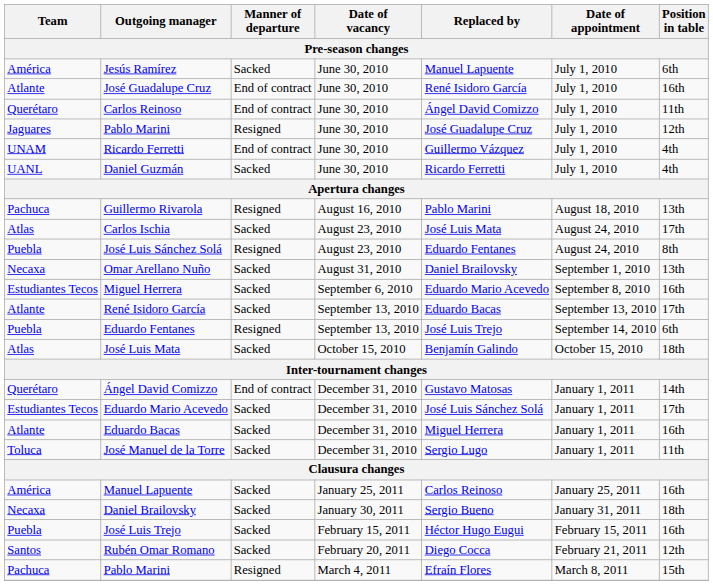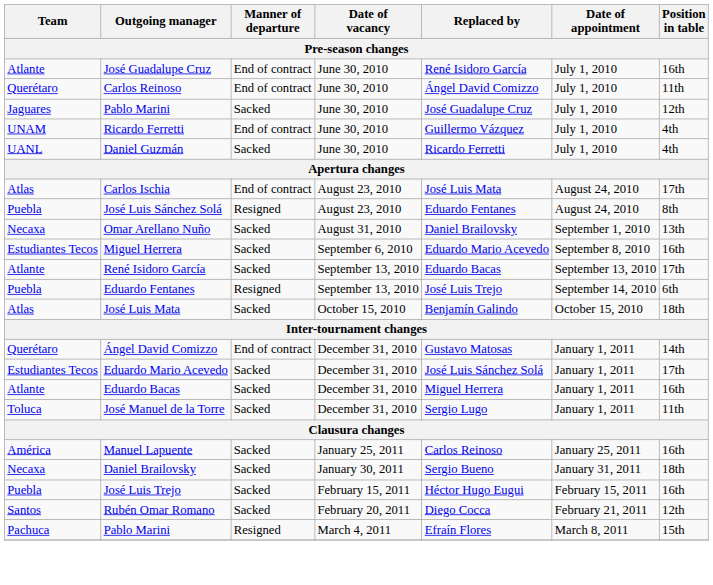- row: América | Jesús Ramírez | Sacked | June 30, 2010 | Manuel Lapuente | July 1, 2010 | 6th
Jaguares / Pablo Marini | Manner of departure: Resigned -> Sacked
- row: Pachuca | Guillermo Rivarola | Resigned | August 16, 2010 | Pablo Marini | August 18, 2010 | 13th
Carlos Ischia | Manner of departure: Sacked -> End of contract
